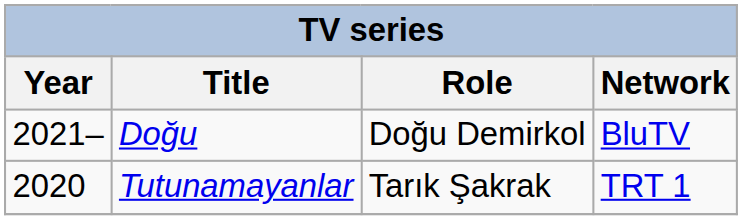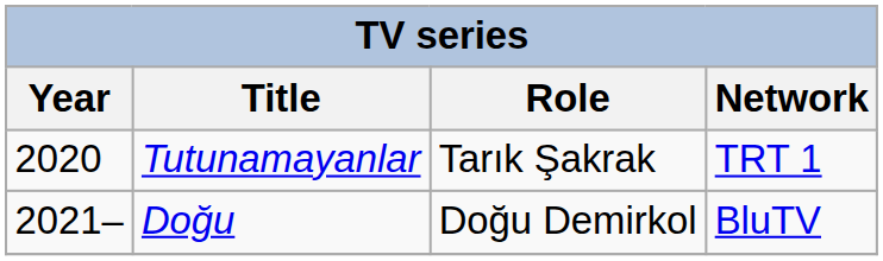rows swapped: Tutunamayanlar <-> Doğu
